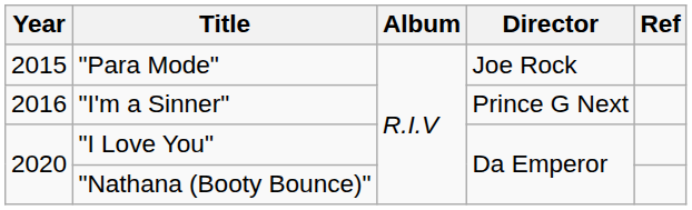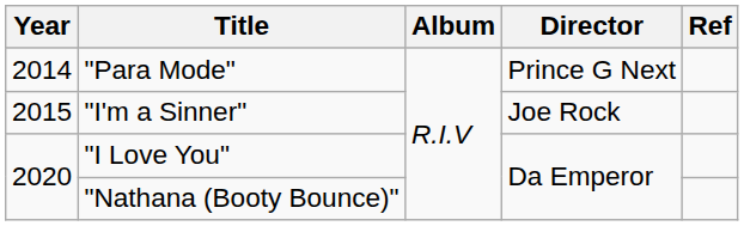"Para Mode" | Year: 2015 -> 2014
"Para Mode" | Director: Joe Rock -> Prince G Next
"I'm a Sinner" | Year: 2016 -> 2015
"I'm a Sinner" | Director: Prince G Next -> Joe Rock
